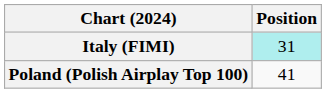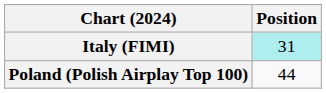Poland (Polish Airplay Top 100) | Position: 41 -> 44
